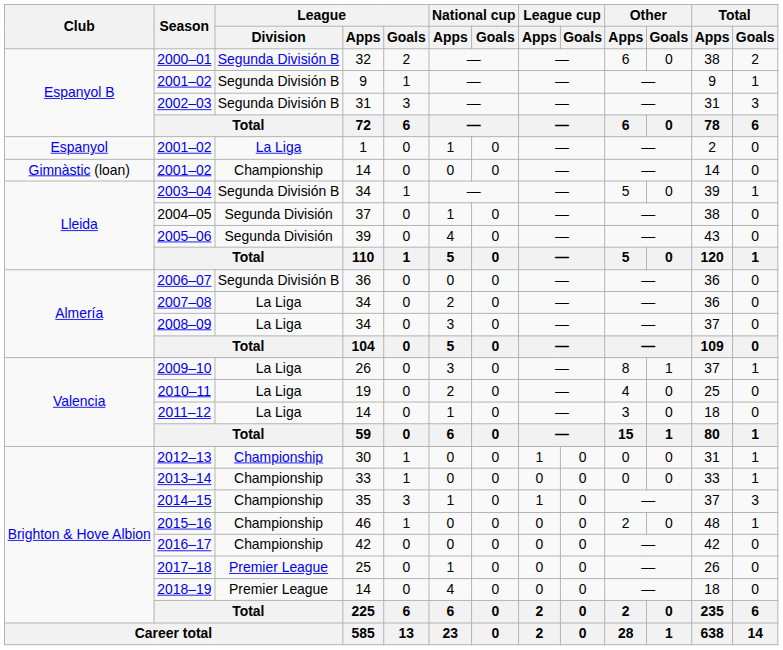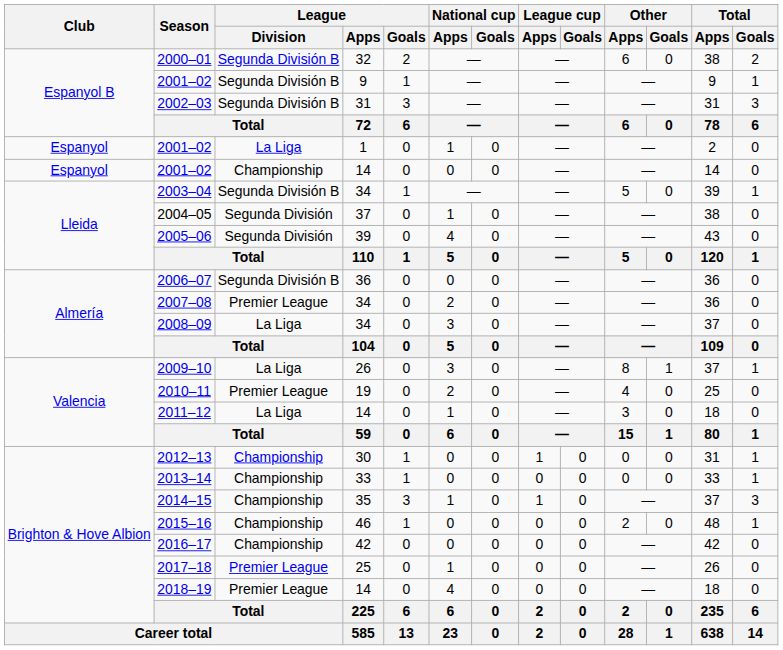2001–02 / 14 | Club: Gimnàstic (loan) -> Espanyol
2007–08 | League / Division: La Liga -> Premier League
2010–11 | League / Division: La Liga -> Premier League
